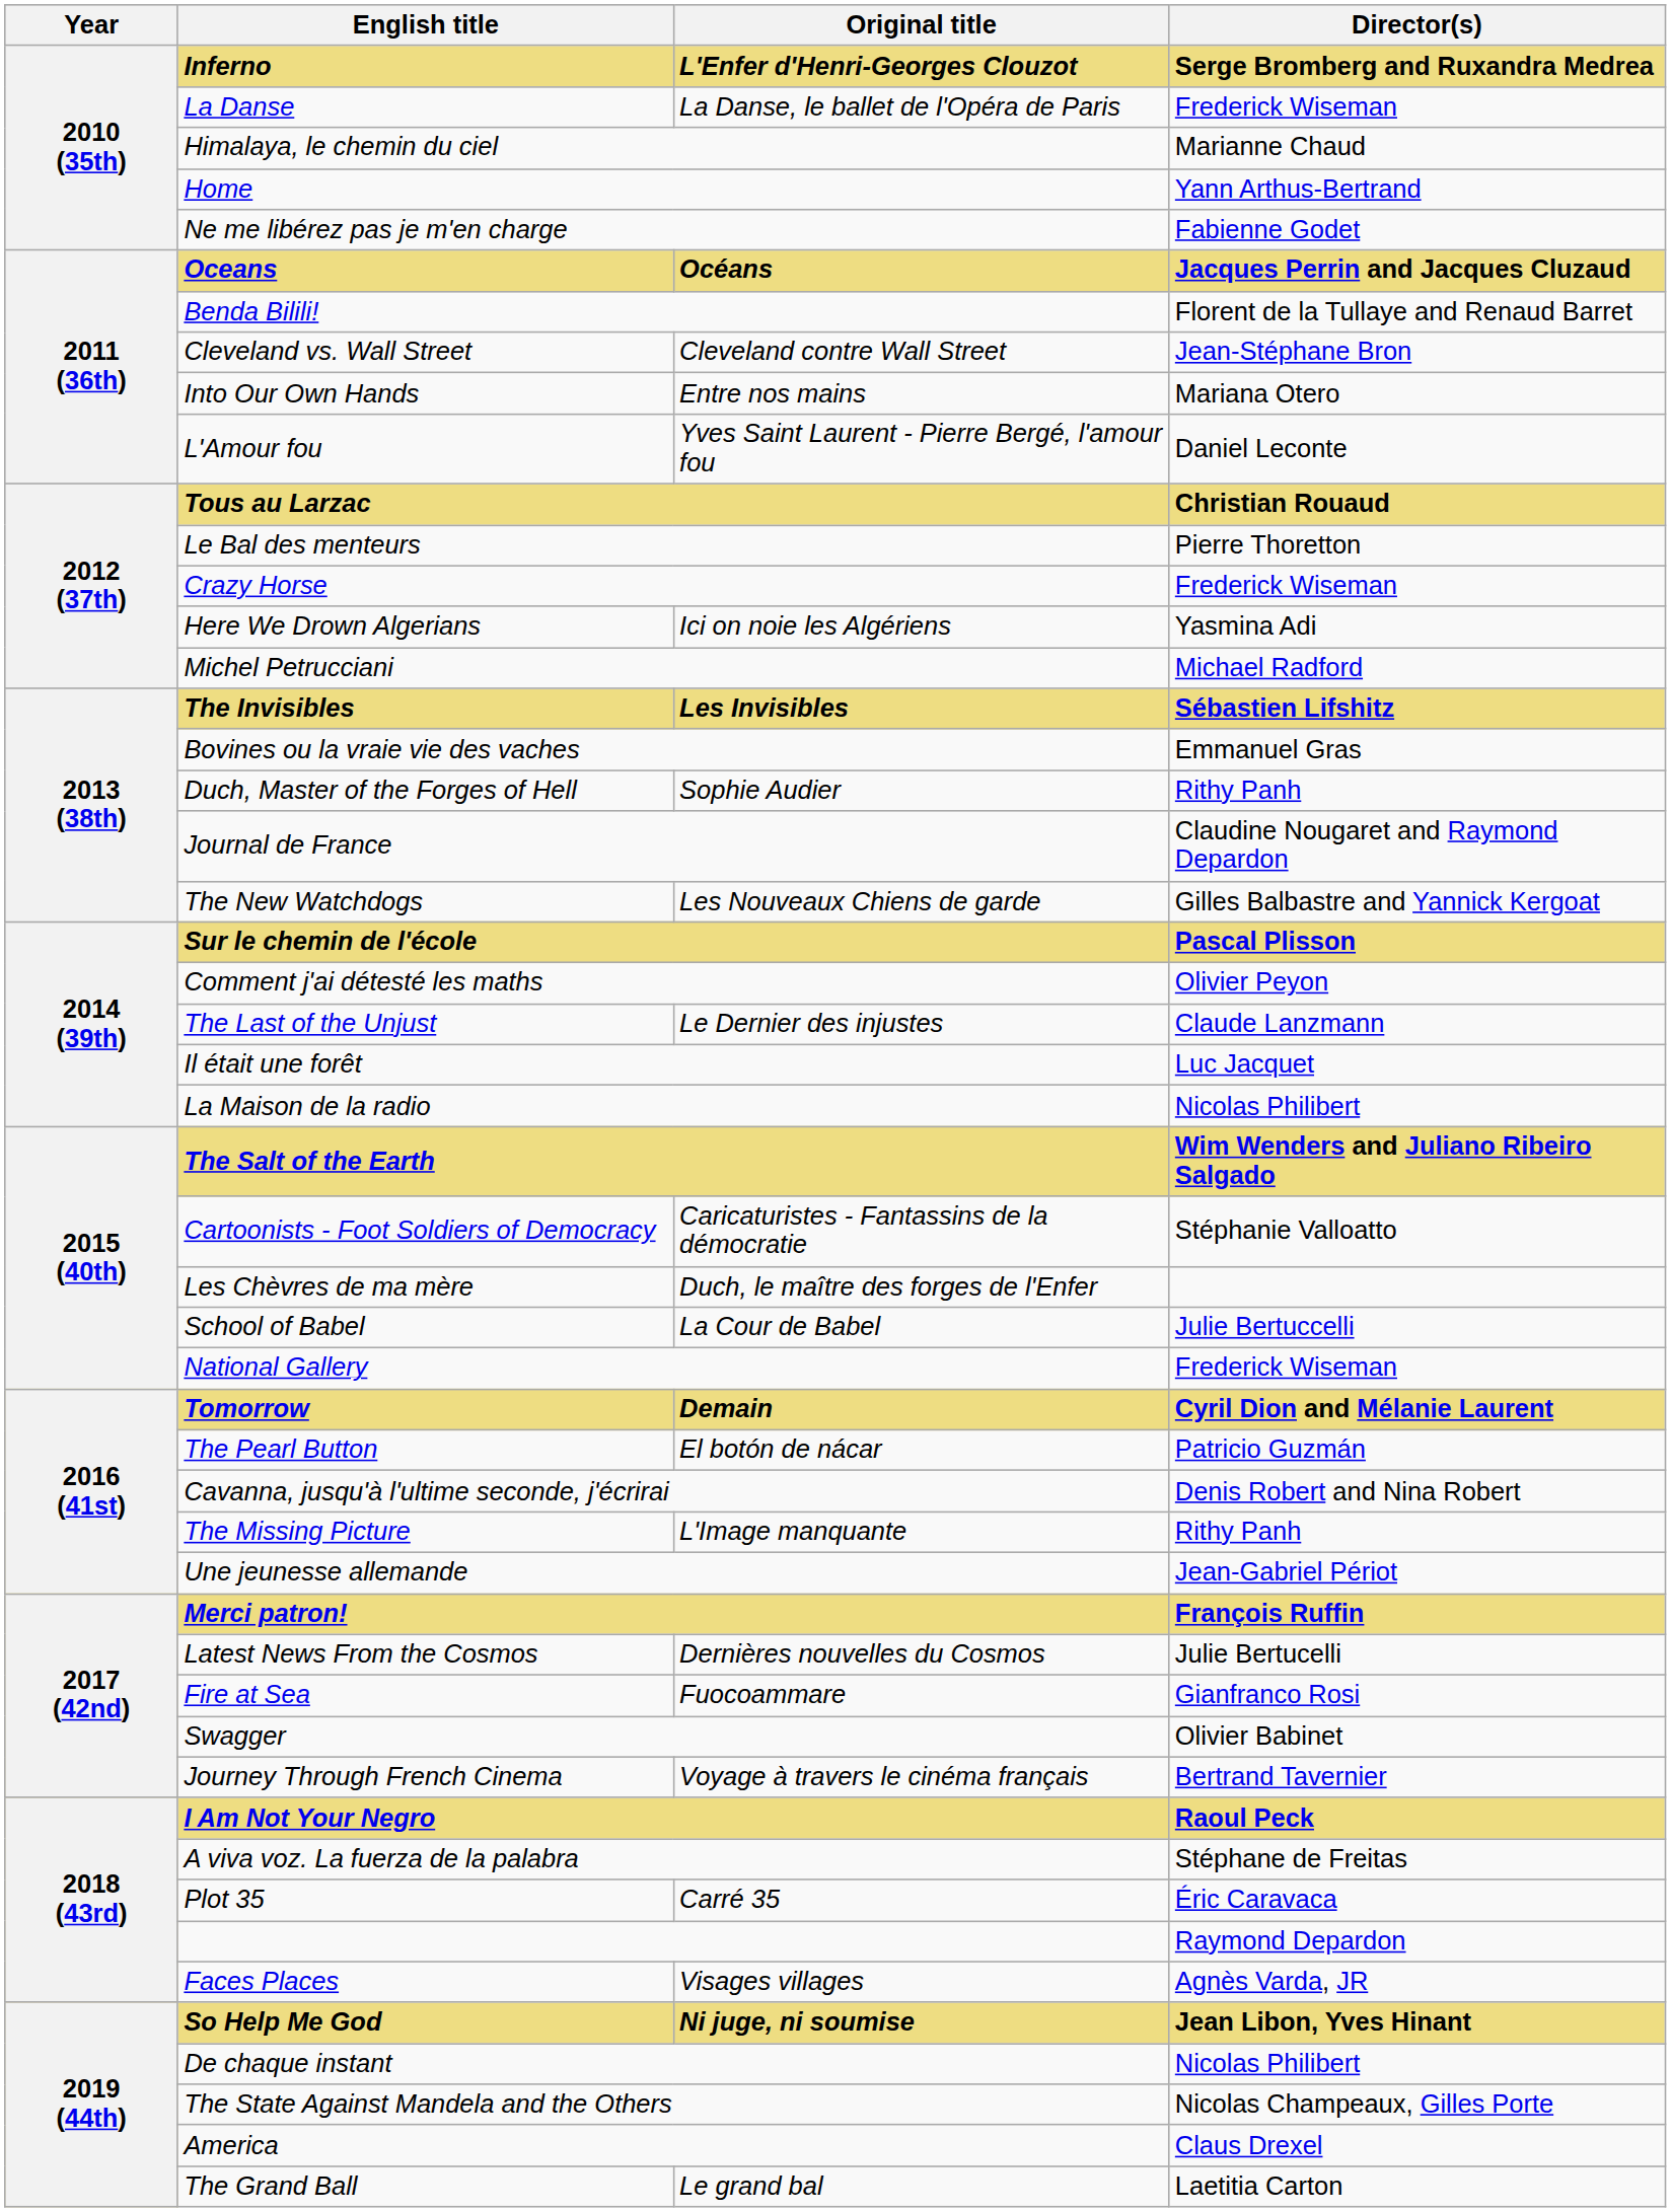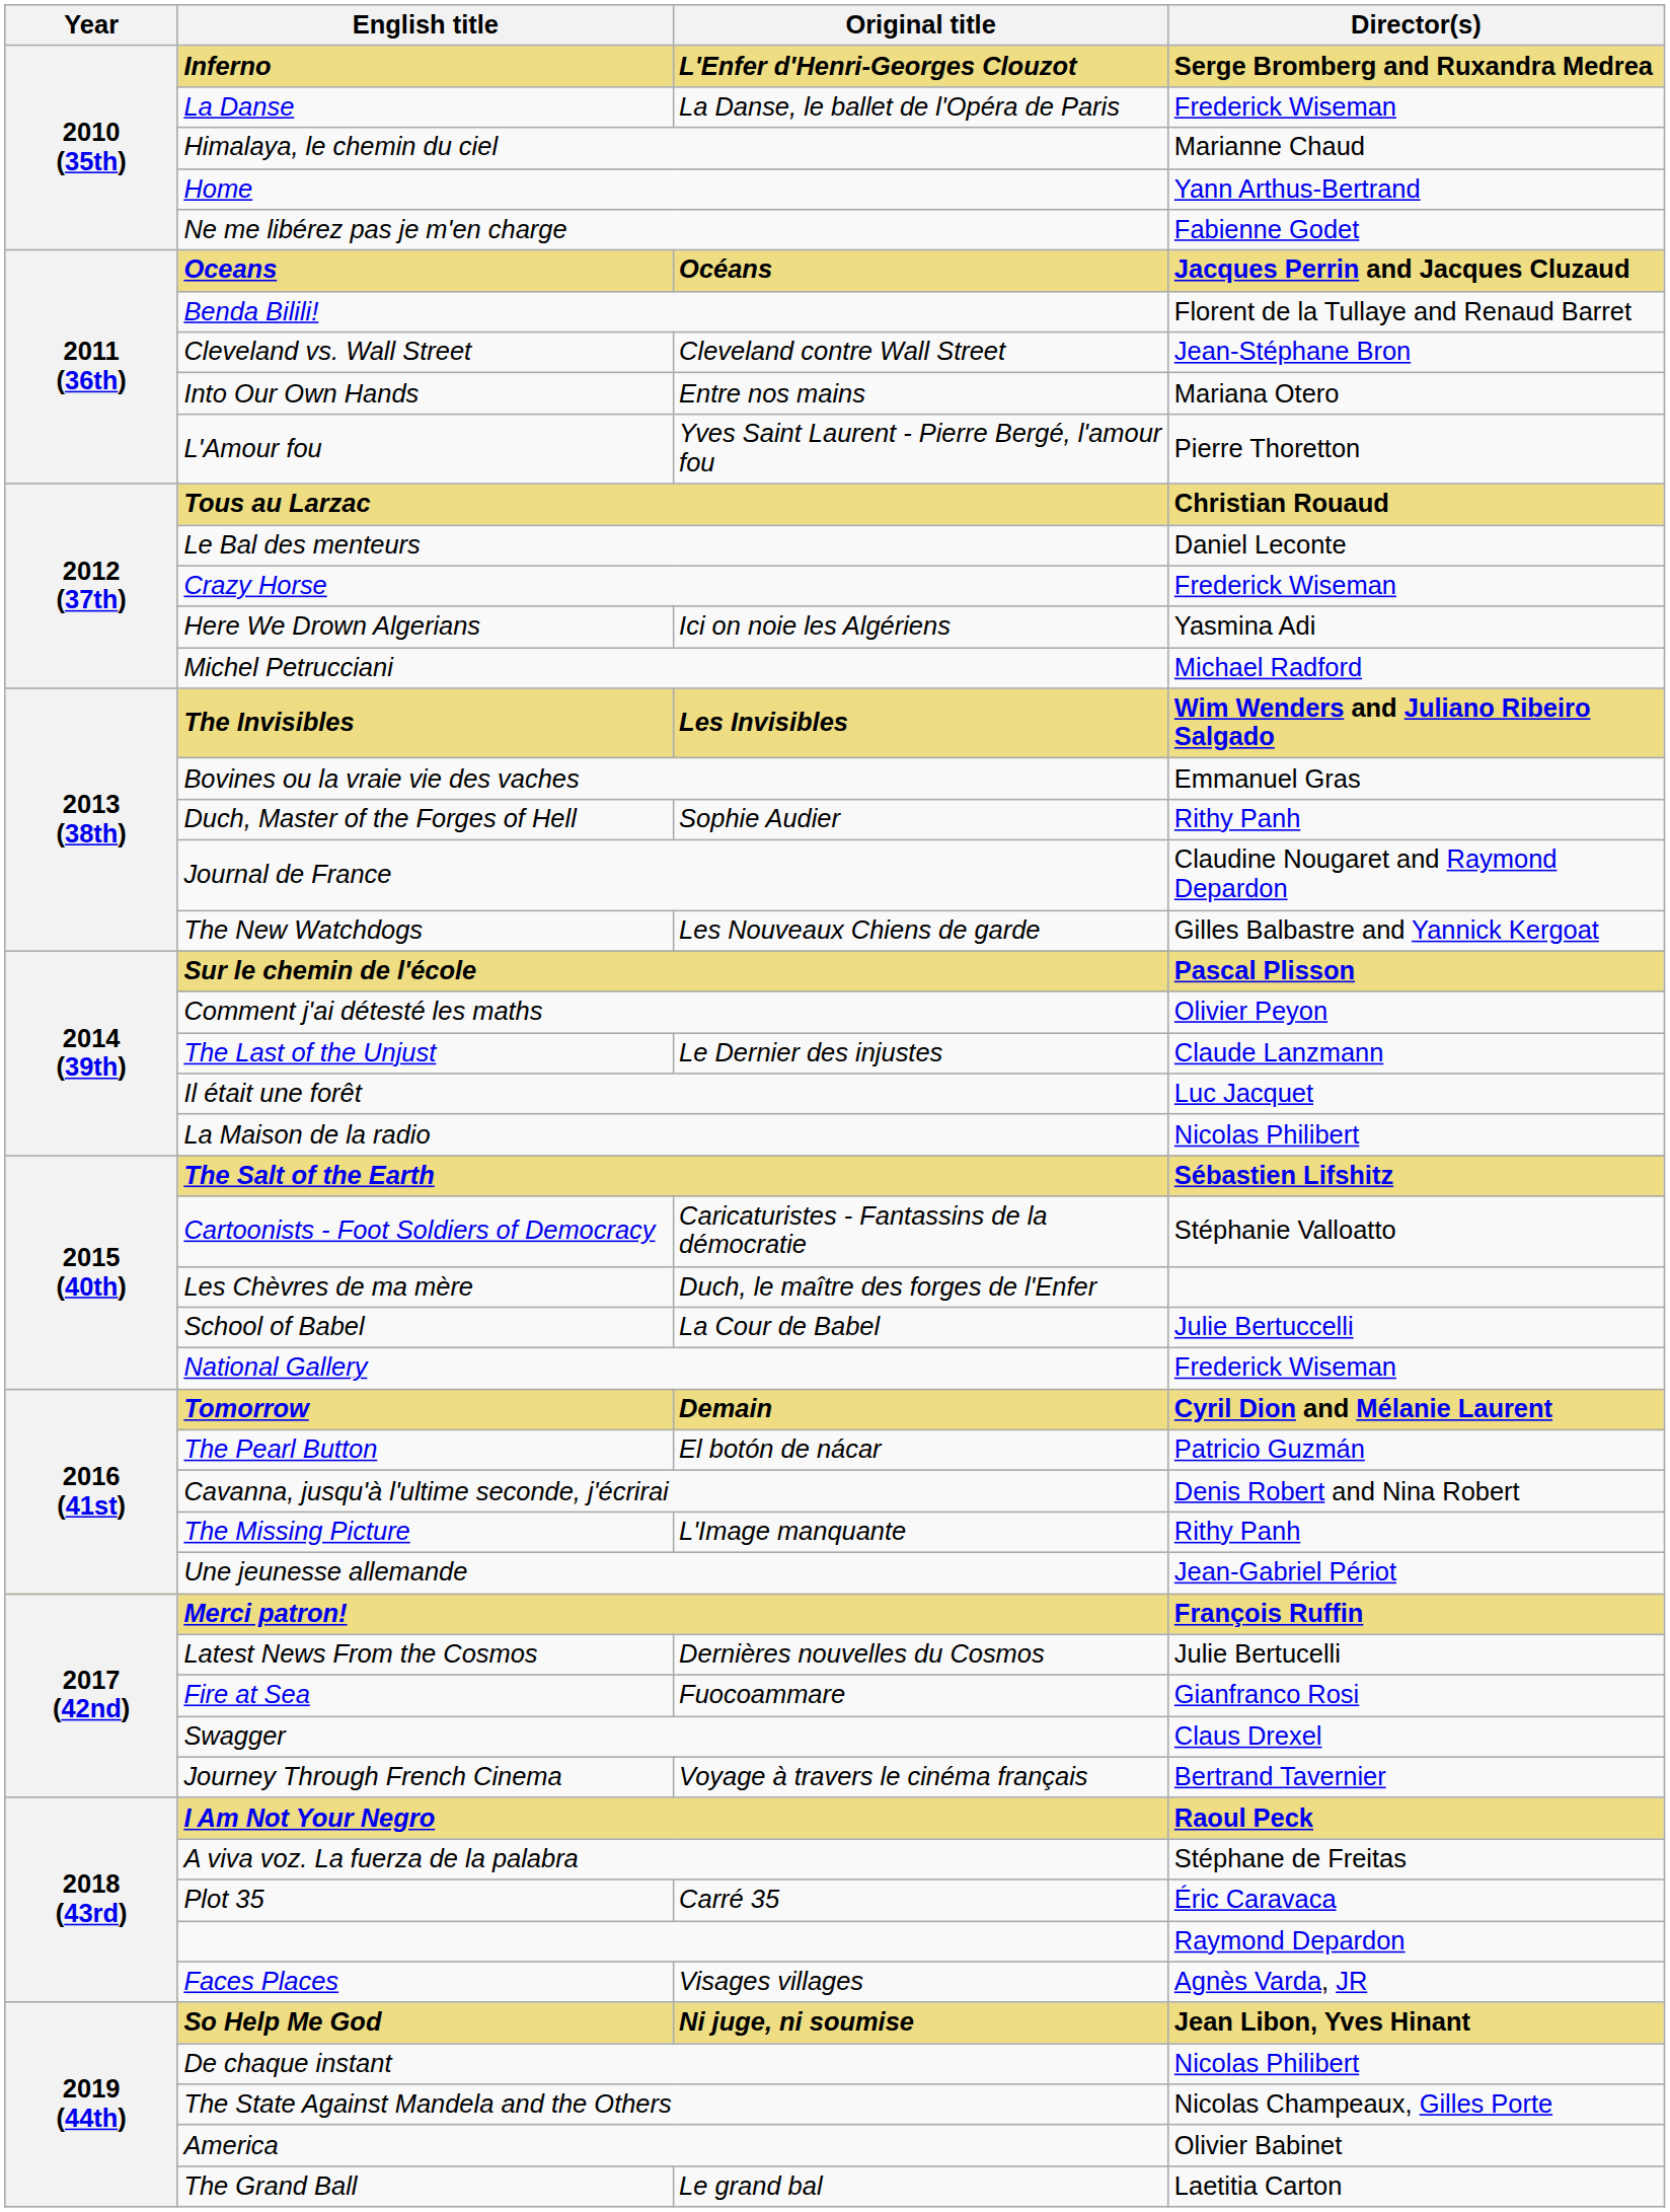L'Amour fou | Director(s): Daniel Leconte -> Pierre Thoretton
Le Bal des menteurs | Director(s): Pierre Thoretton -> Daniel Leconte
The Invisibles | Director(s): Sébastien Lifshitz -> Wim Wenders and Juliano Ribeiro Salgado
The Salt of the Earth | Director(s): Wim Wenders and Juliano Ribeiro Salgado -> Sébastien Lifshitz
Swagger | Director(s): Olivier Babinet -> Claus Drexel
America | Director(s): Claus Drexel -> Olivier Babinet
